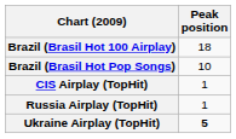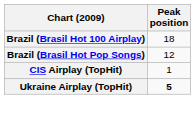Brazil (Brasil Hot Pop Songs) | Peak position: 10 -> 12
- row: Russia Airplay (TopHit) | 1
